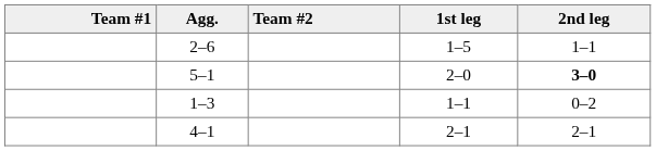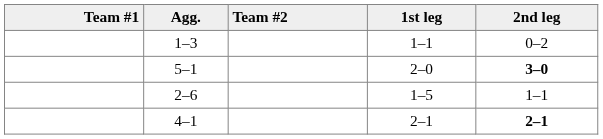rows swapped: 2–6 <-> 1–3
4–1 | 2nd leg: normal -> bold
